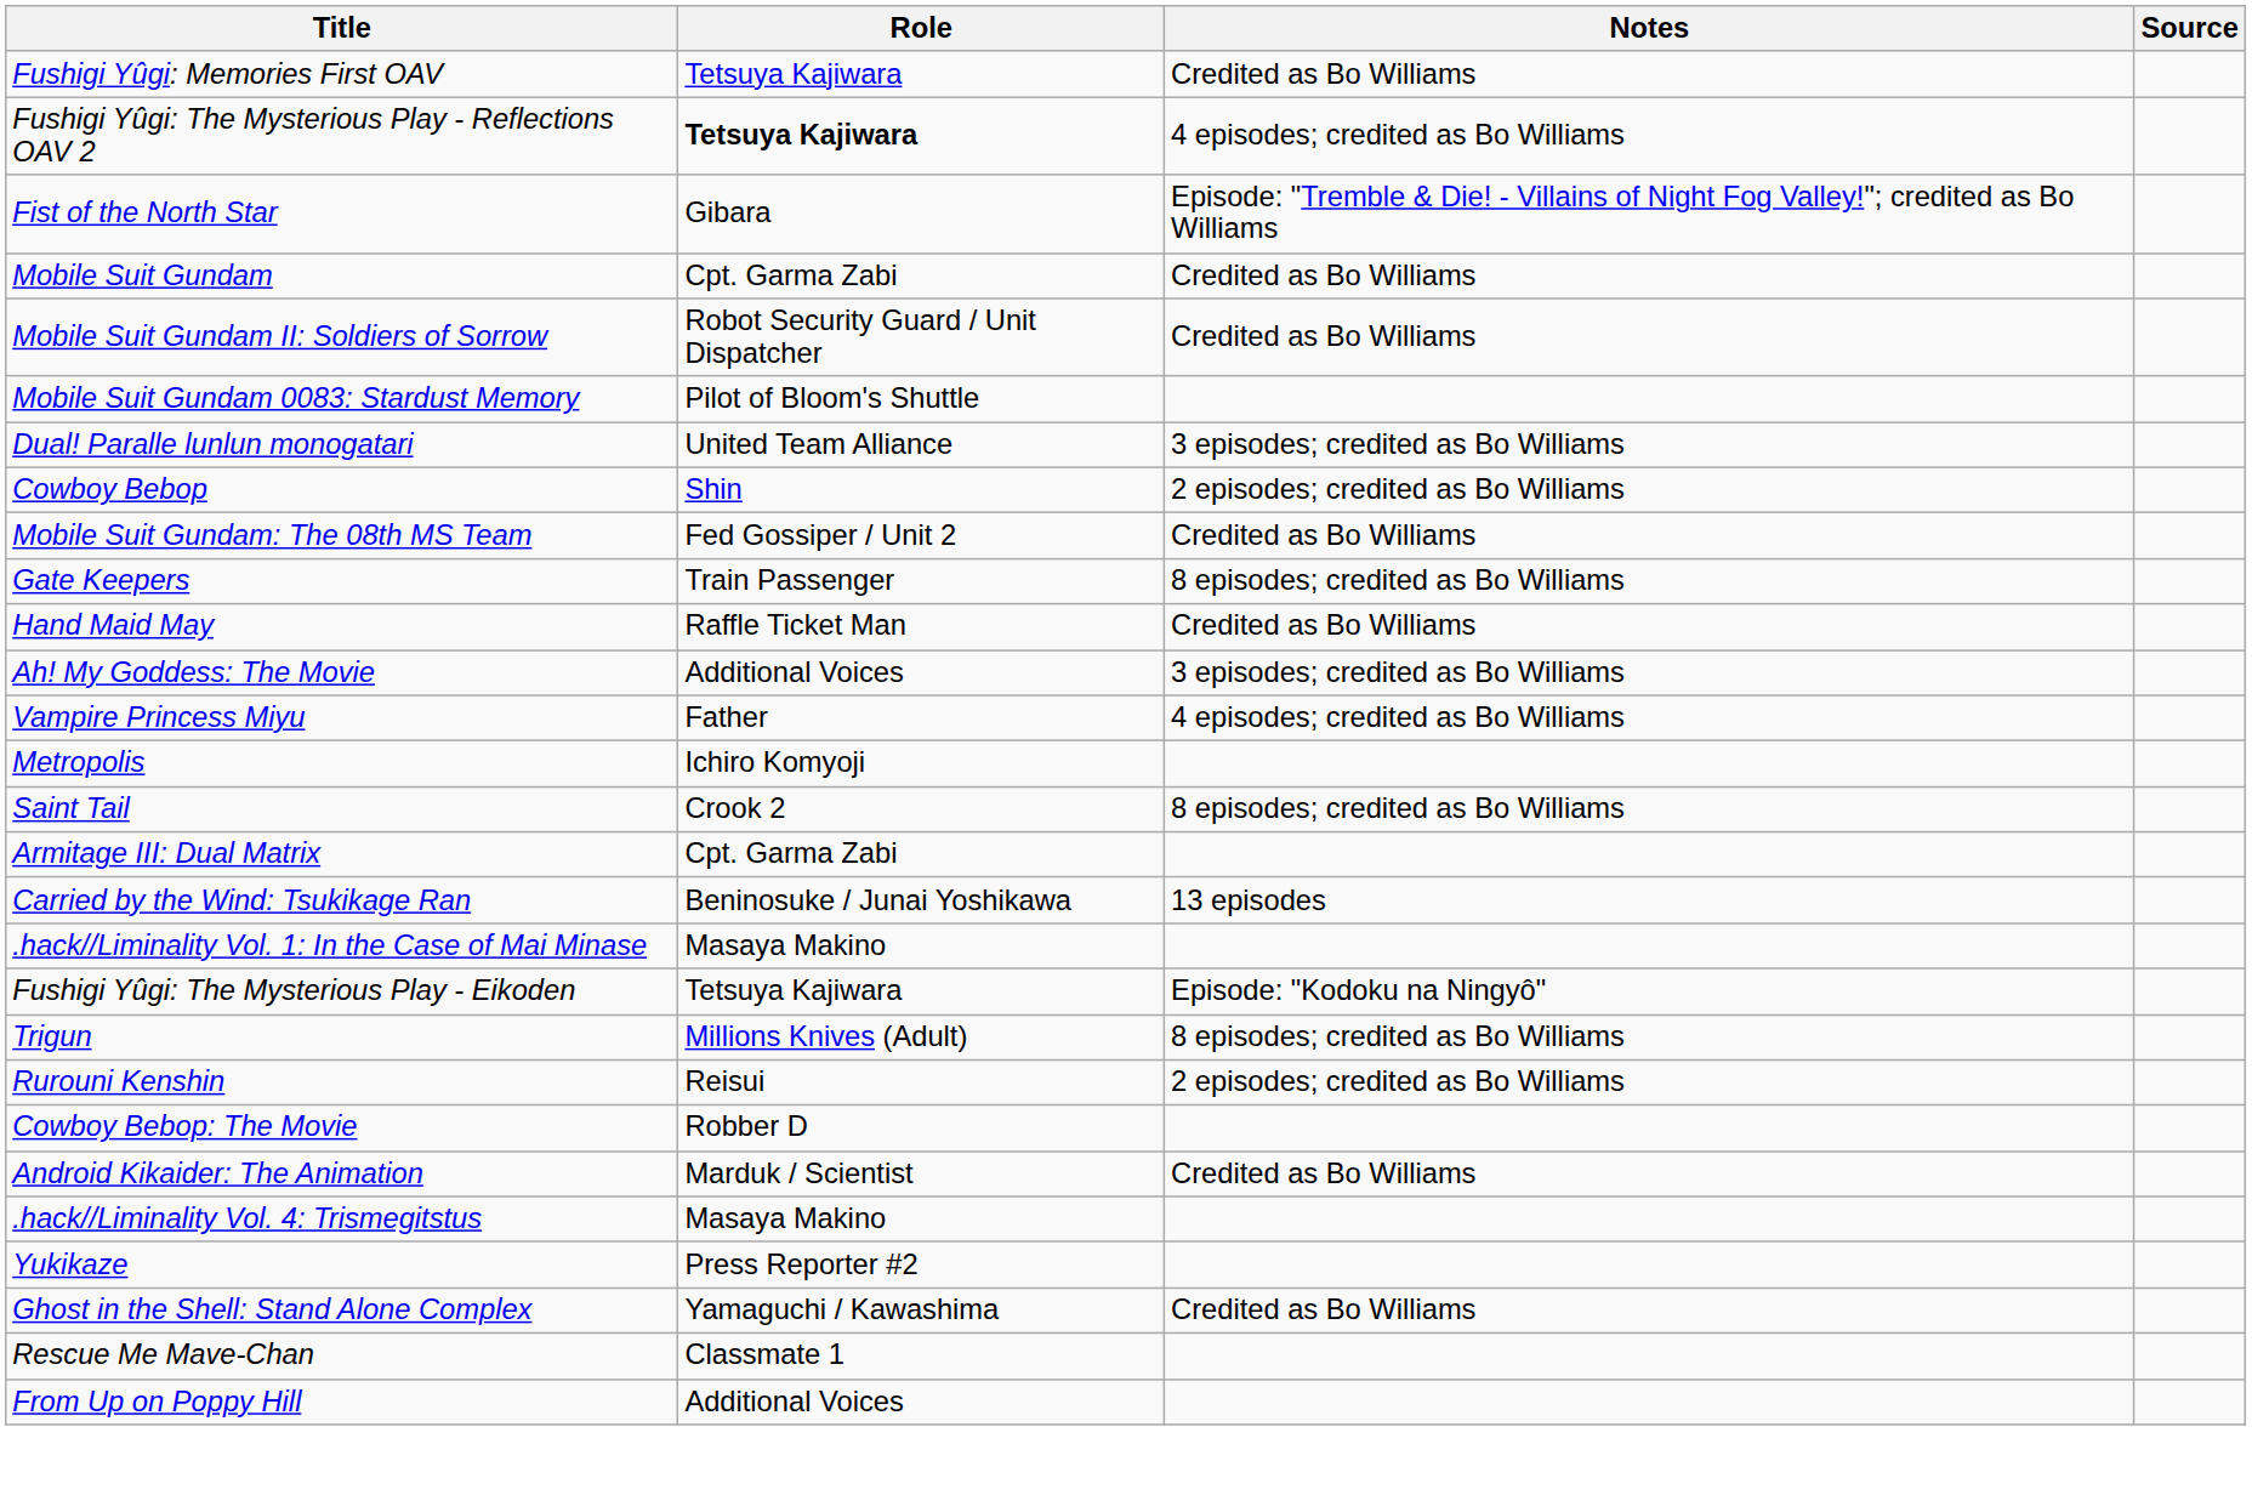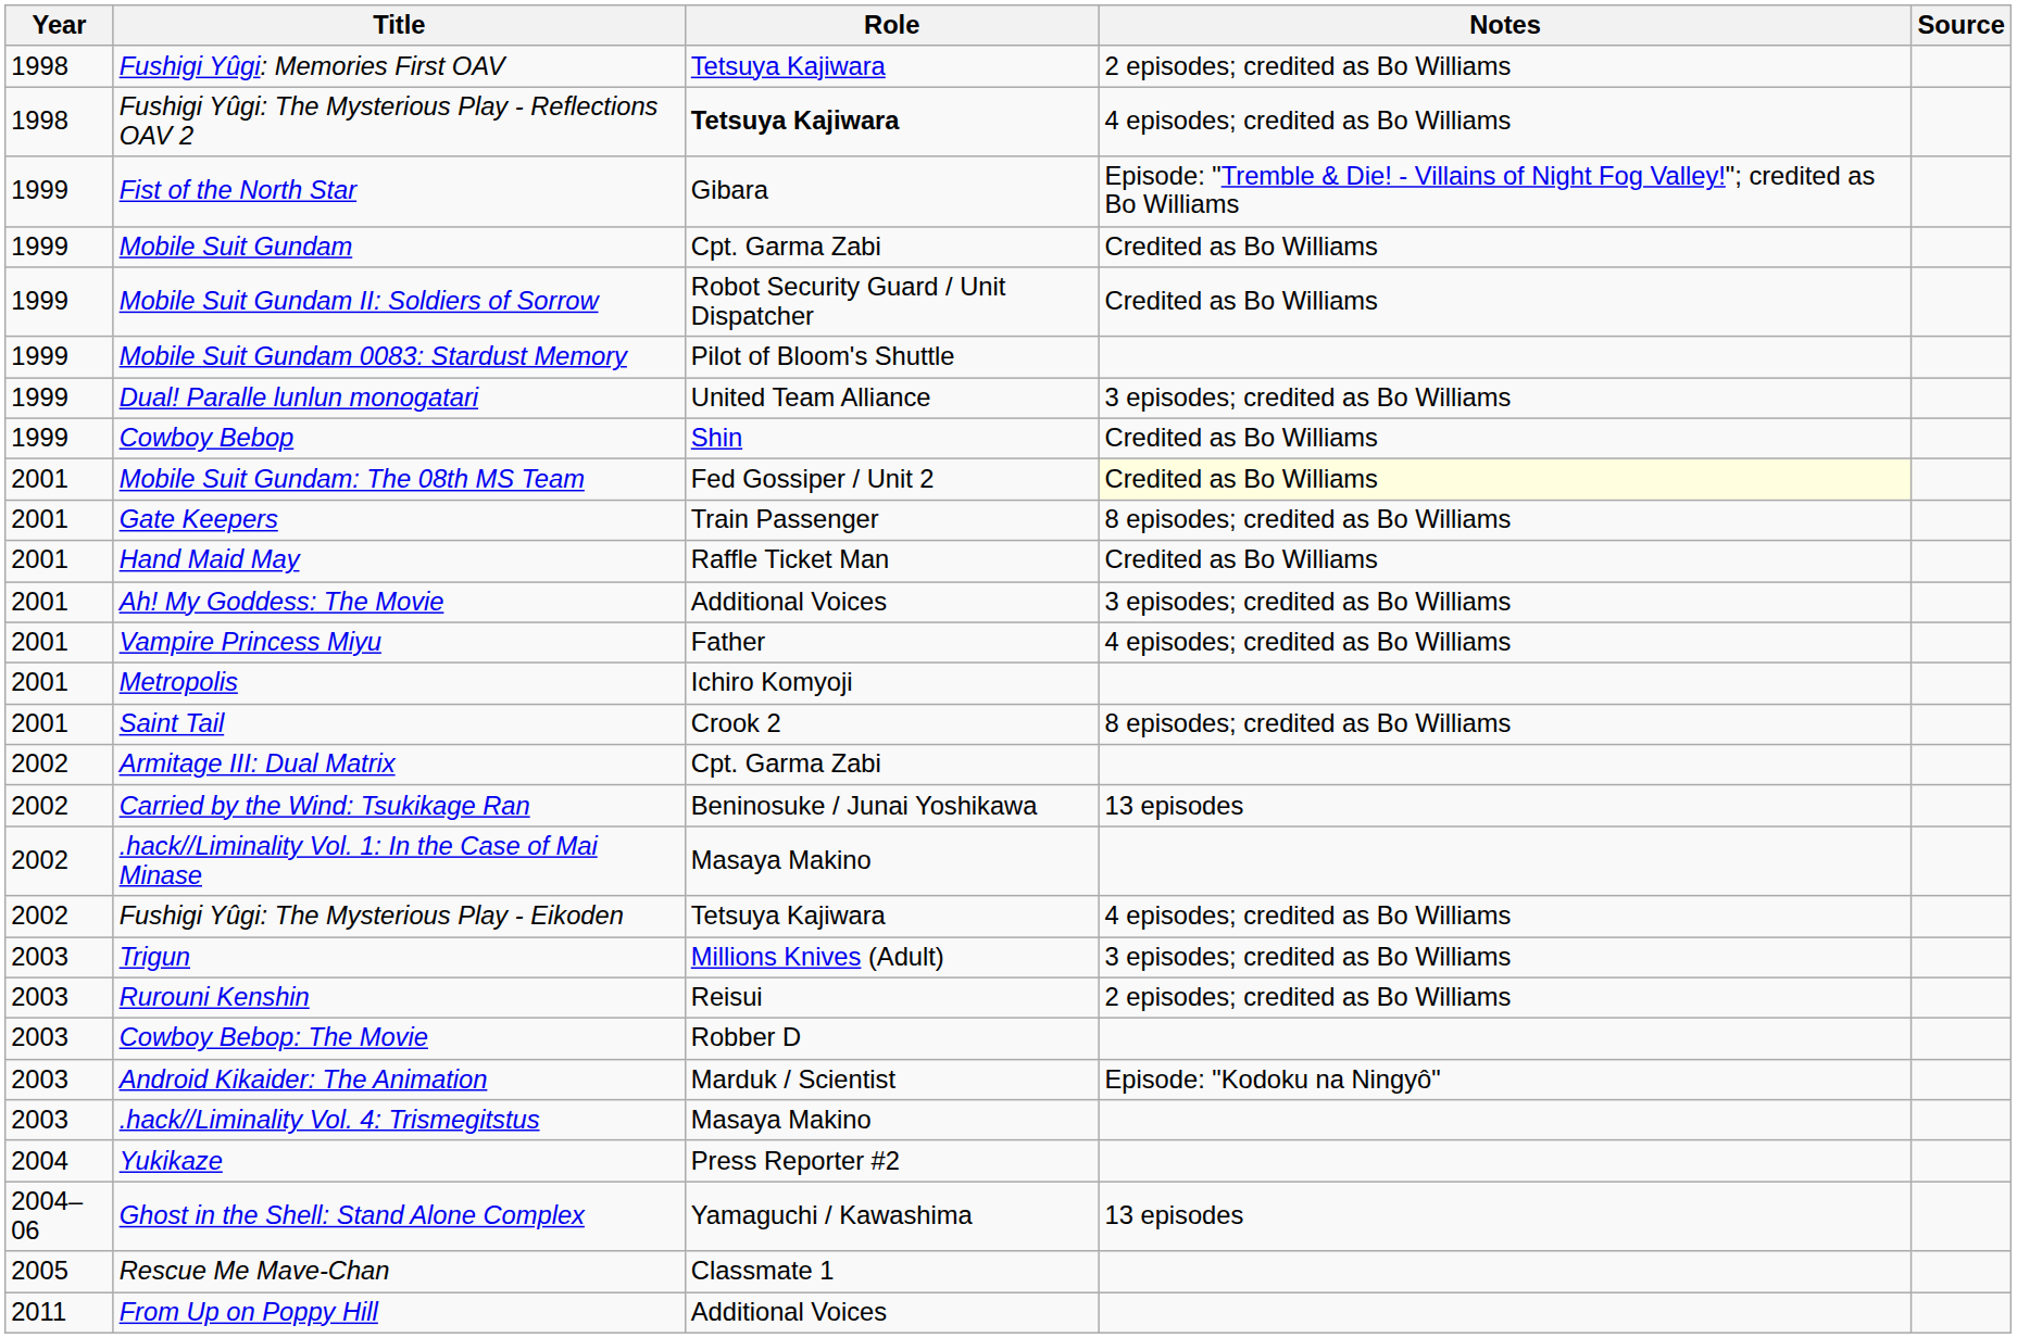+ column: Year | 1998 | 1998 | 1999 | 1999 | 1999 | 1999 | 1999 | 1999 | 2001 | 2001 | 2001 | 2001 | 2001 | 2001 | 2001 | 2002 | 2002 | 2002 | 2002 | 2003 | 2003 | 2003 | 2003 | 2003 | 2004 | 2004–06 | 2005 | 2011
Fushigi Yûgi: Memories First OAV | Notes: Credited as Bo Williams -> 2 episodes; credited as Bo Williams
Cowboy Bebop | Notes: 2 episodes; credited as Bo Williams -> Credited as Bo Williams
Mobile Suit Gundam: The 08th MS Team | Notes: no background -> lightyellow background
Fushigi Yûgi: The Mysterious Play - Eikoden | Notes: Episode: "Kodoku na Ningyô" -> 4 episodes; credited as Bo Williams
Trigun | Notes: 8 episodes; credited as Bo Williams -> 3 episodes; credited as Bo Williams
Android Kikaider: The Animation | Notes: Credited as Bo Williams -> Episode: "Kodoku na Ningyô"
Ghost in the Shell: Stand Alone Complex | Notes: Credited as Bo Williams -> 13 episodes
